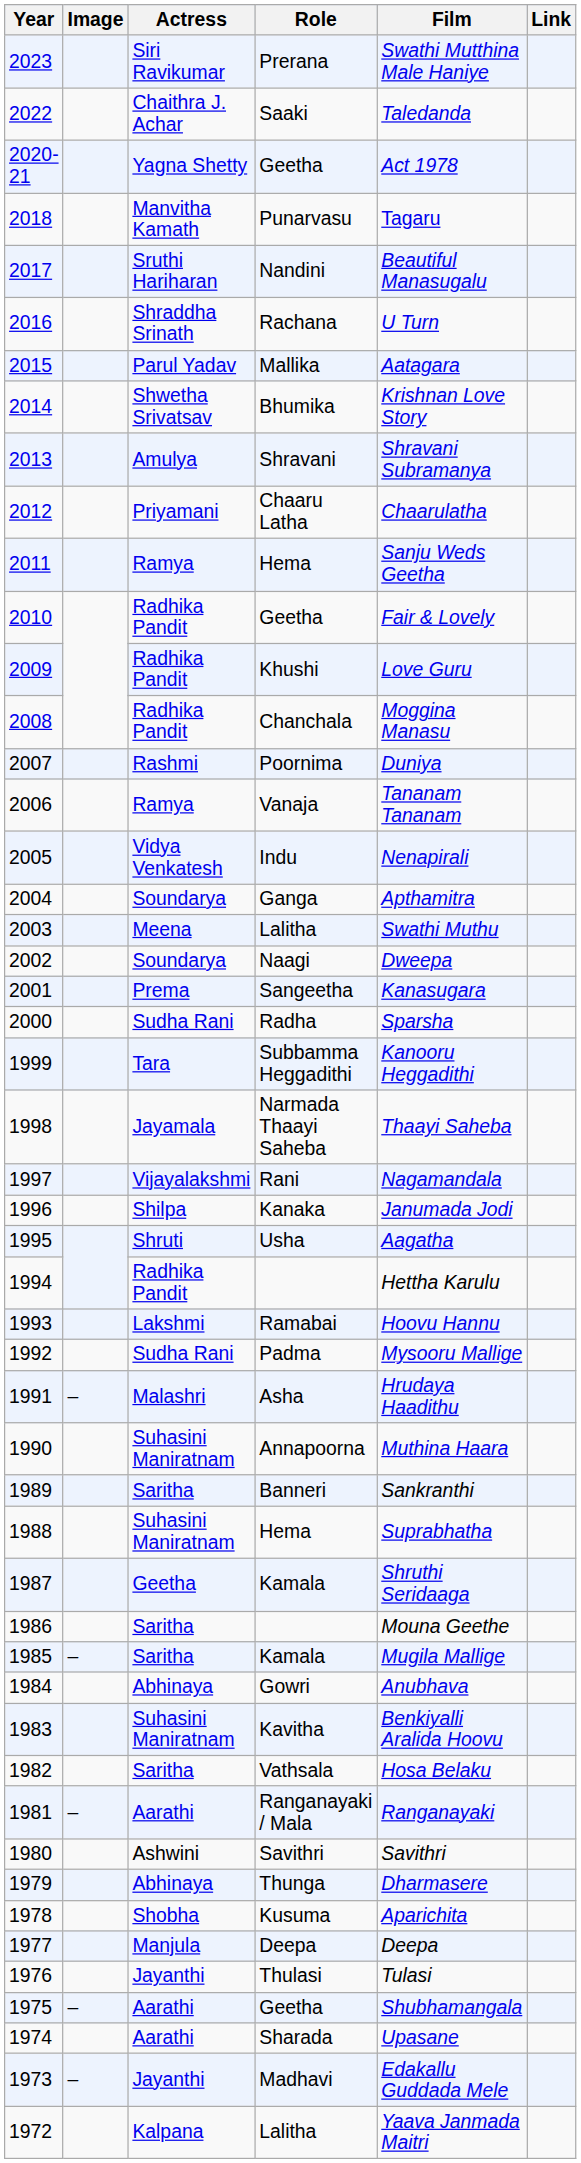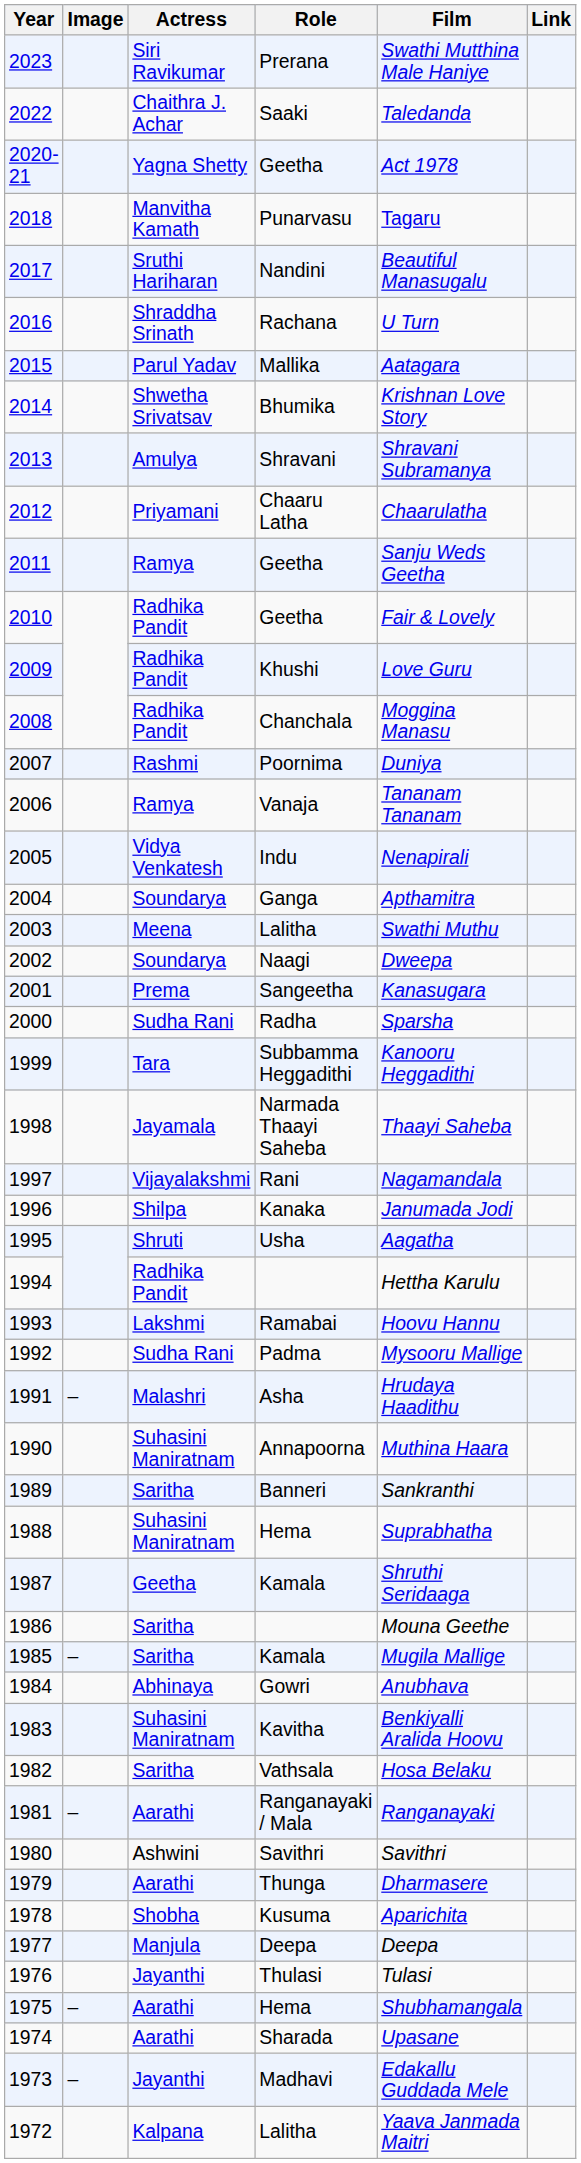2011 | Role: Hema -> Geetha
1979 | Actress: Abhinaya -> Aarathi
1975 | Role: Geetha -> Hema
